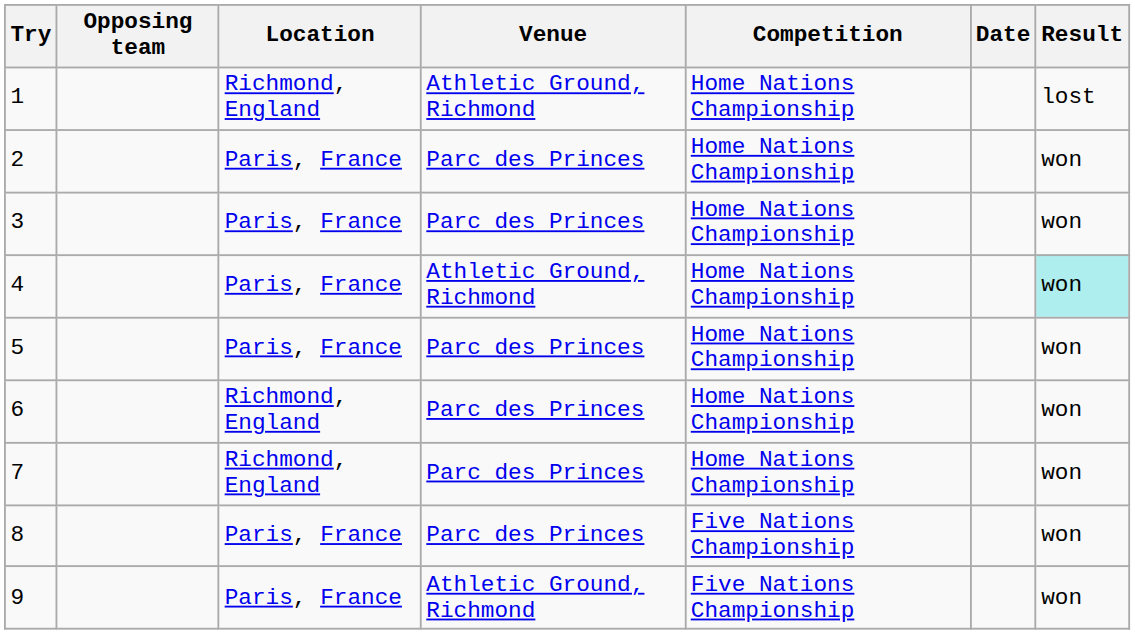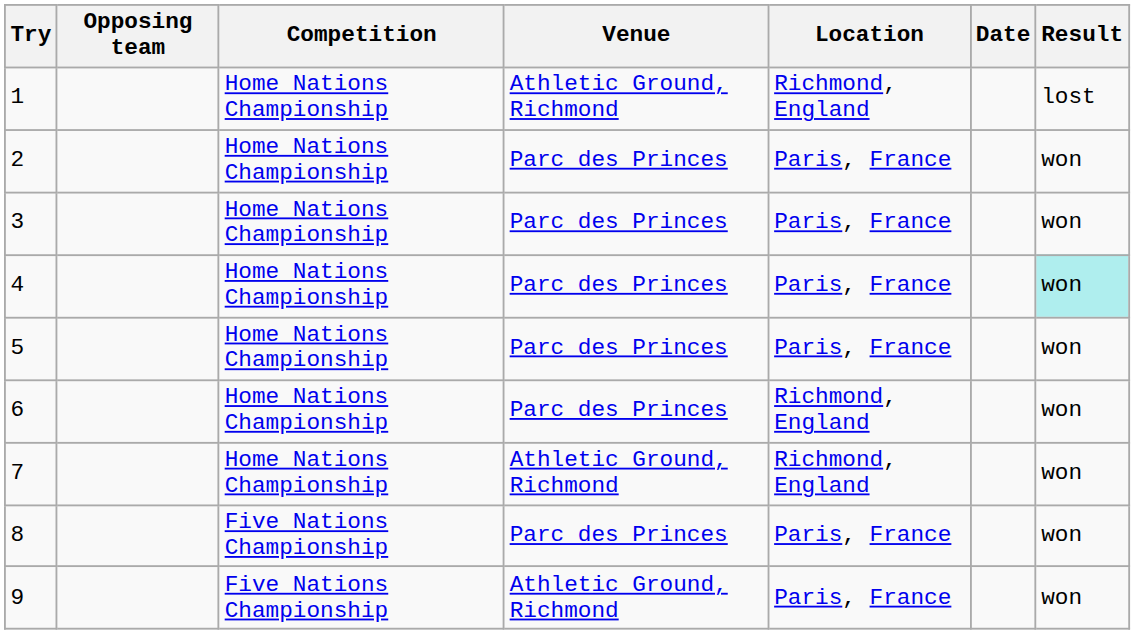columns swapped: Location <-> Competition
4 | Venue: Athletic Ground, Richmond -> Parc des Princes
7 | Venue: Parc des Princes -> Athletic Ground, Richmond
